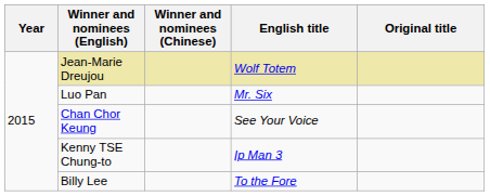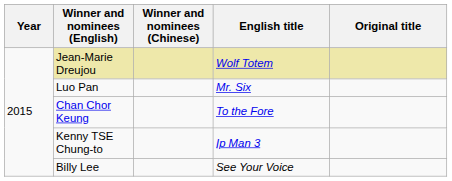Chan Chor Keung | English title: See Your Voice -> To the Fore
Billy Lee | English title: To the Fore -> See Your Voice
